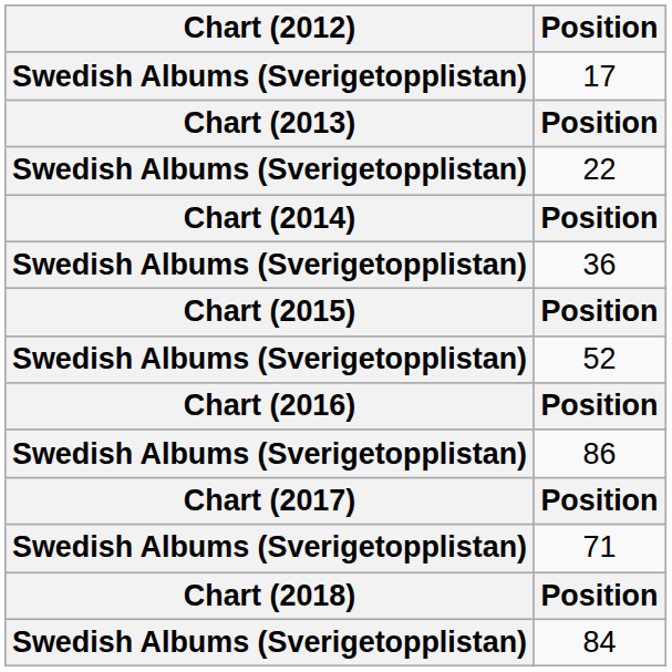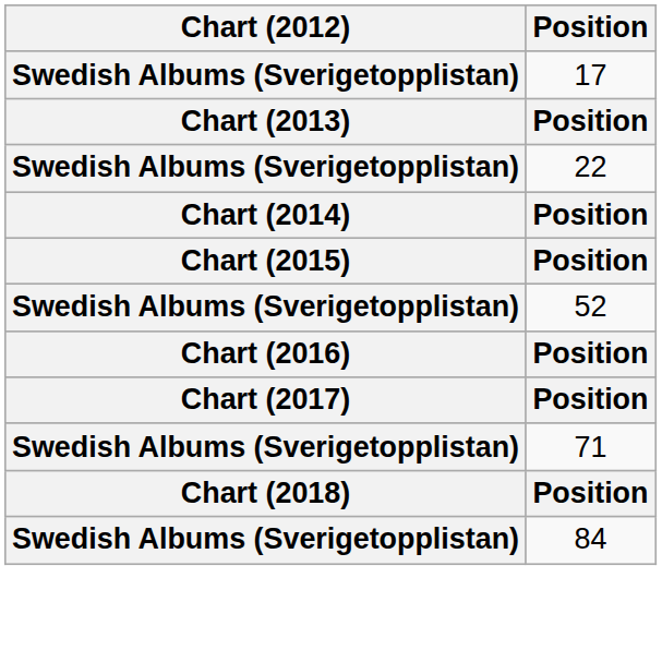- row: Swedish Albums (Sverigetopplistan) | 36
- row: Swedish Albums (Sverigetopplistan) | 86
